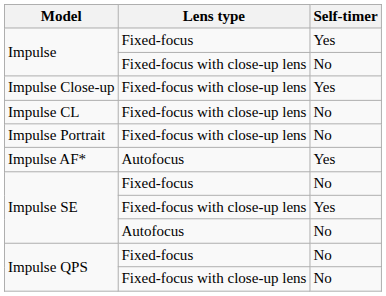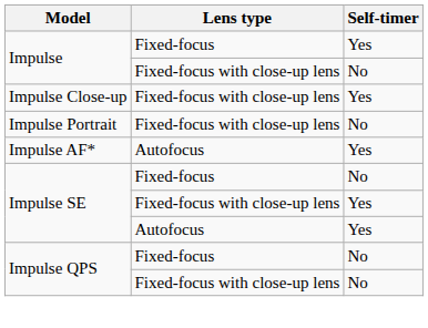- row: Impulse CL | Fixed-focus with close-up lens | No
Impulse SE / Autofocus | Self-timer: No -> Yes
